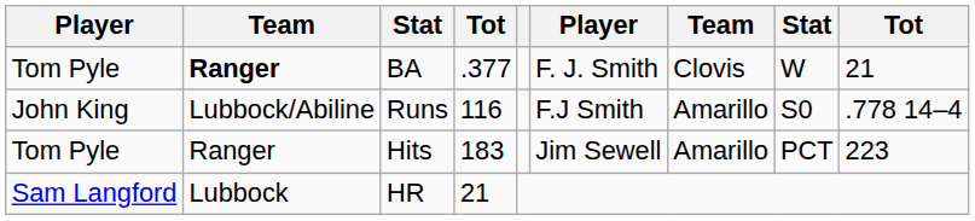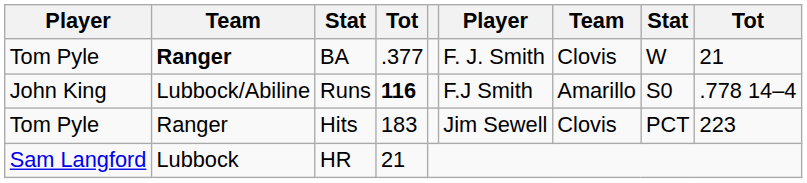Runs | column 4: normal -> bold
Hits | column 7: Amarillo -> Clovis
